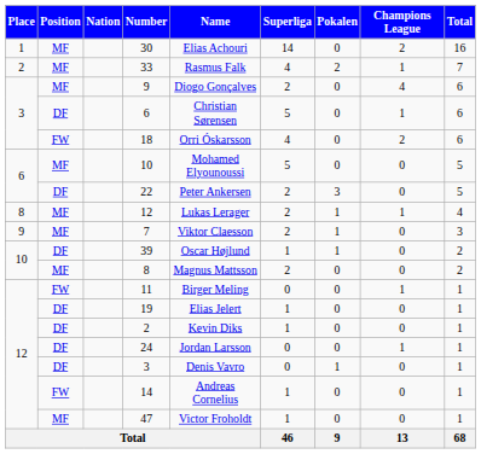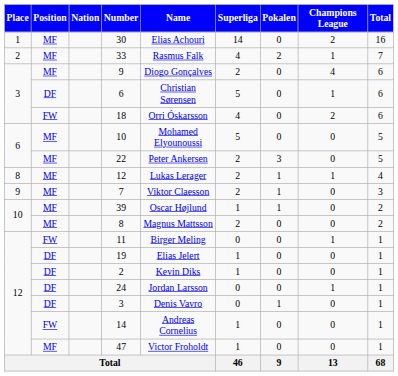22 | Position: DF -> MF
39 | Position: DF -> MF
